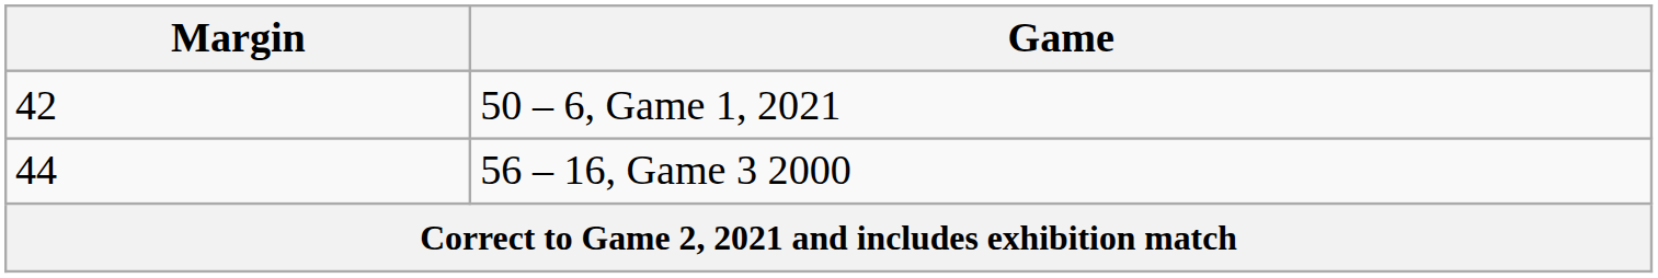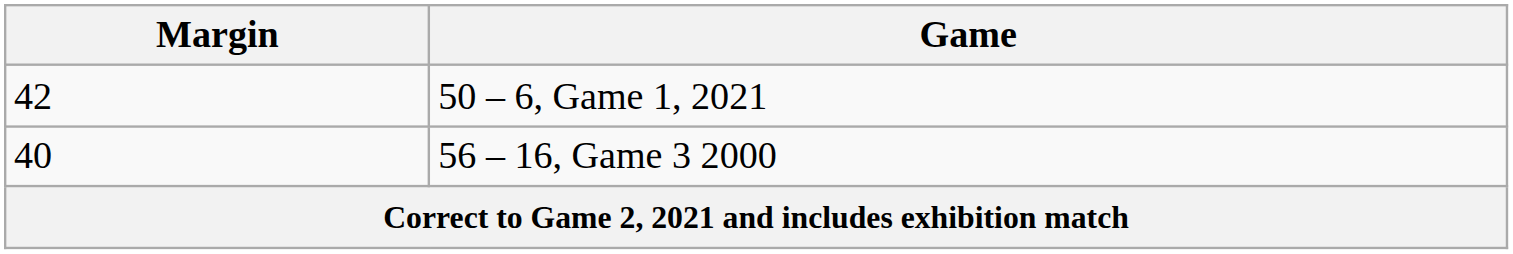56 – 16, Game 3 2000 | Margin: 44 -> 40
